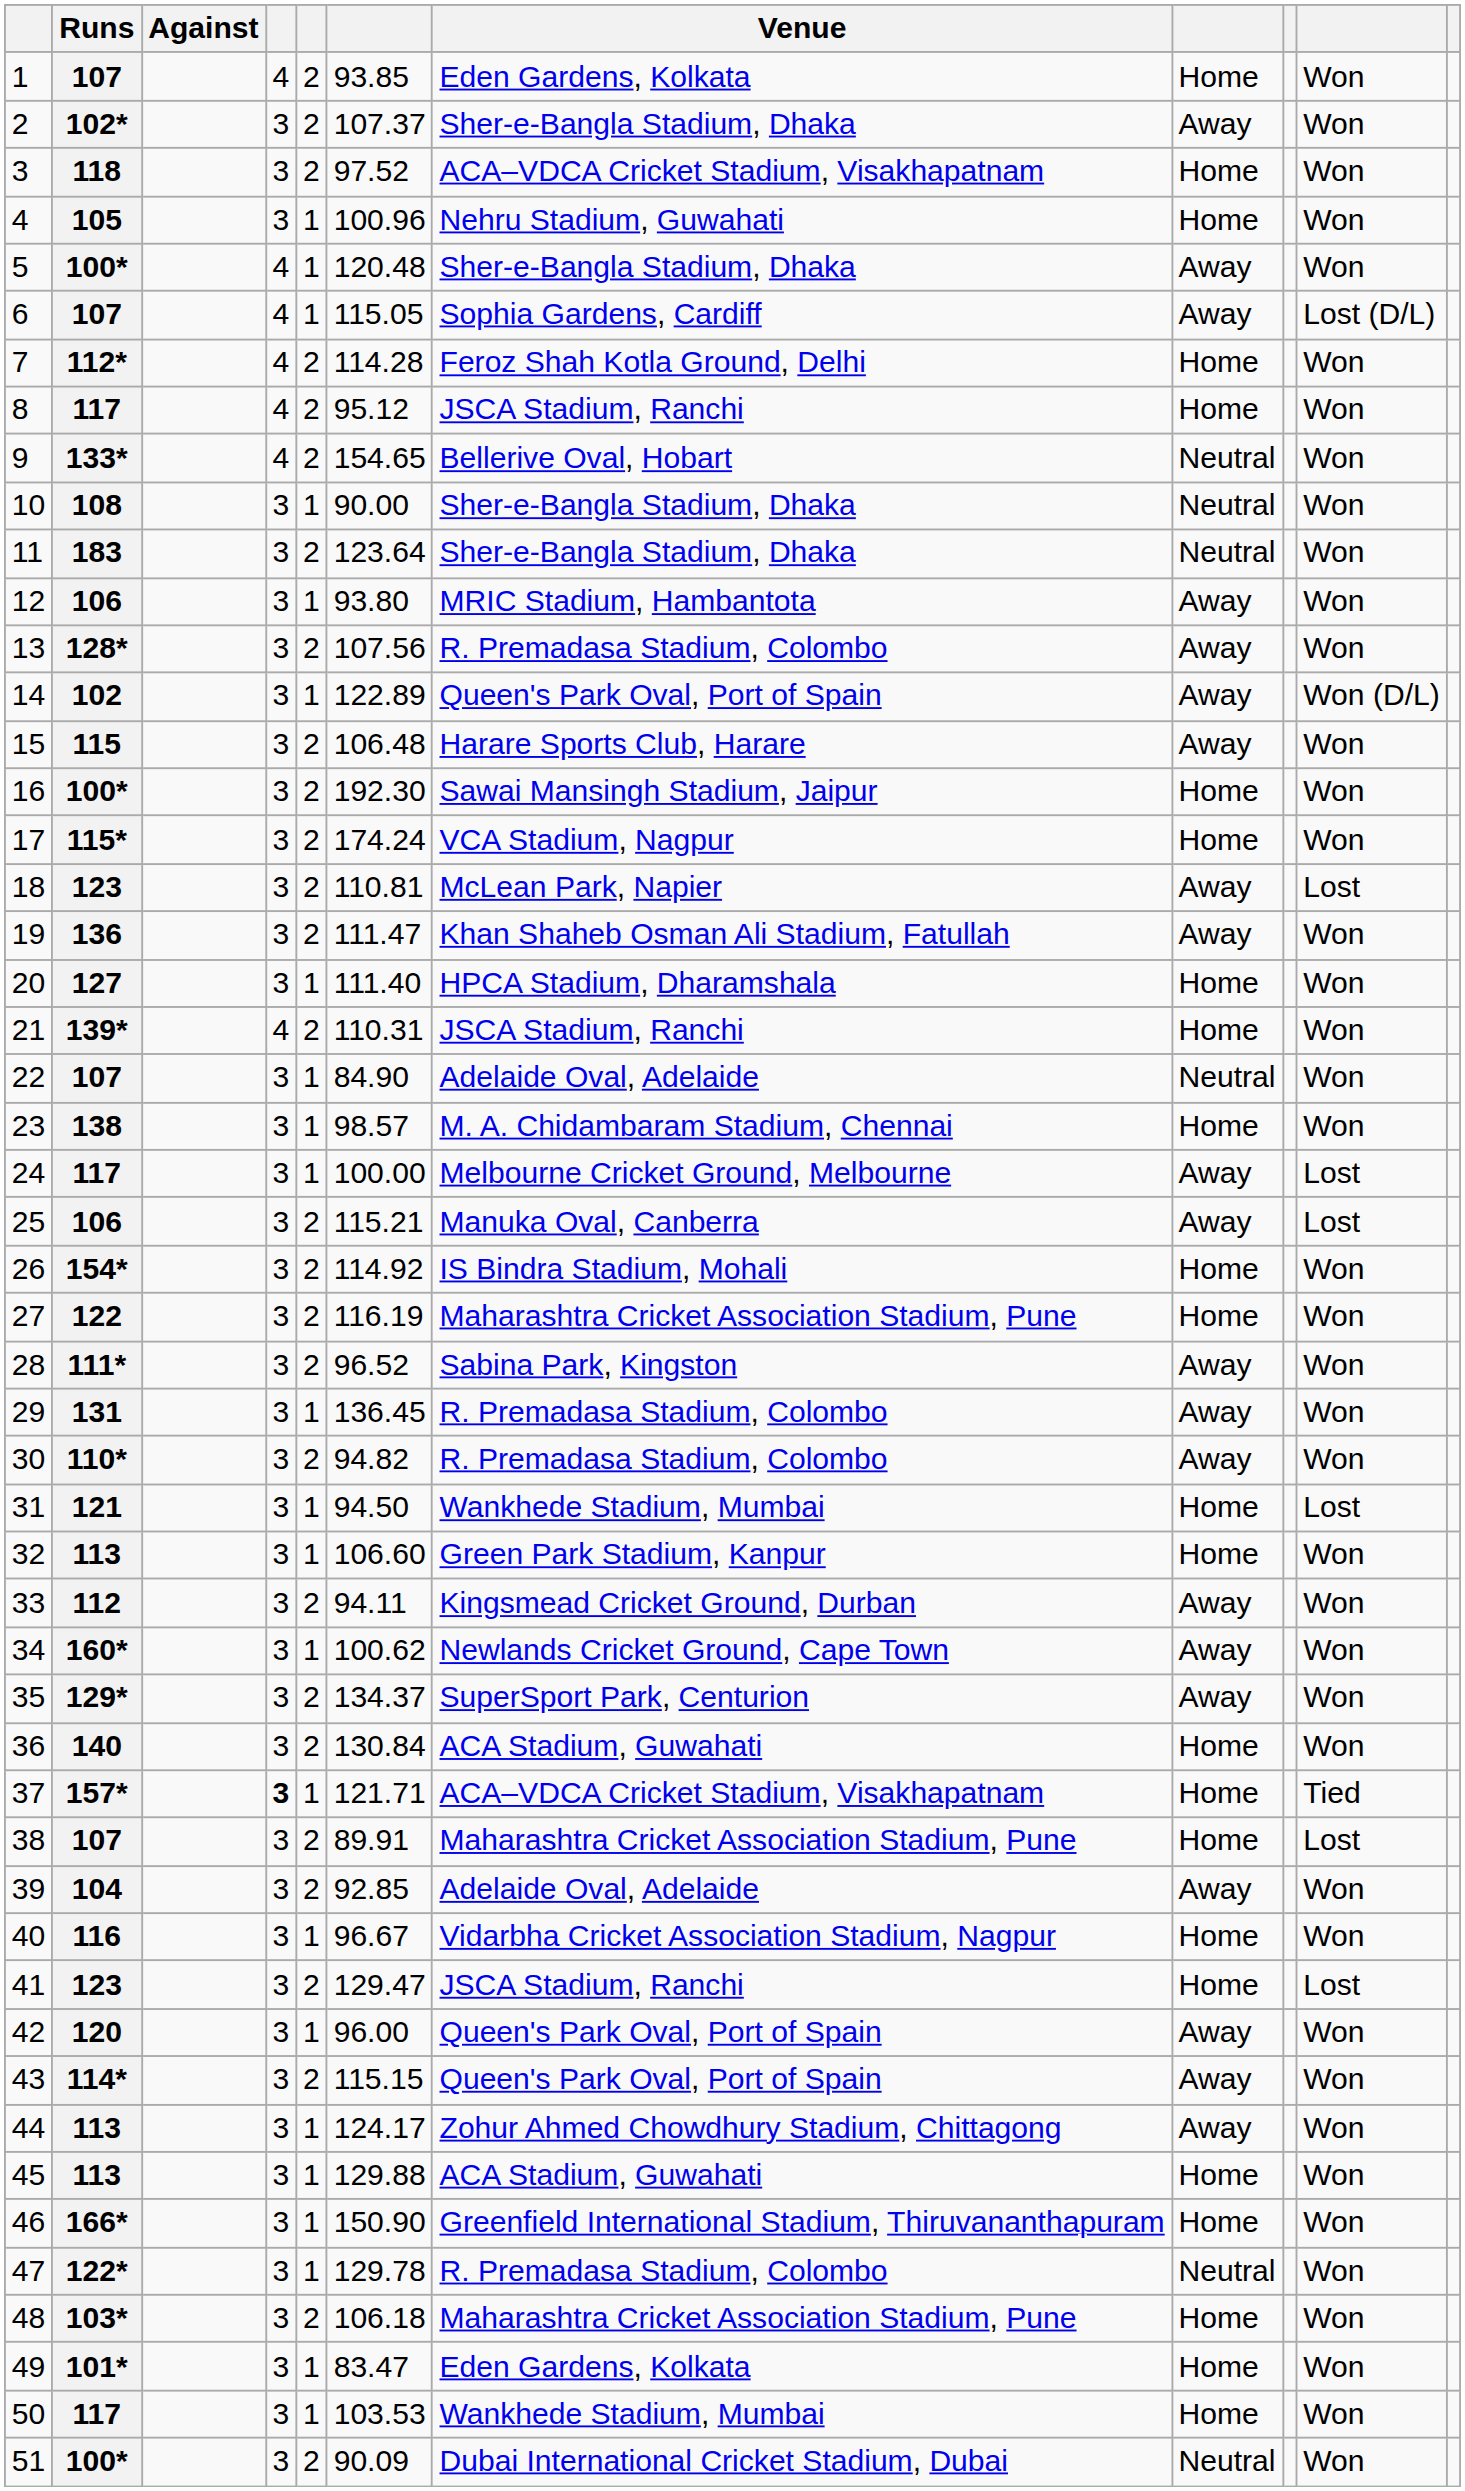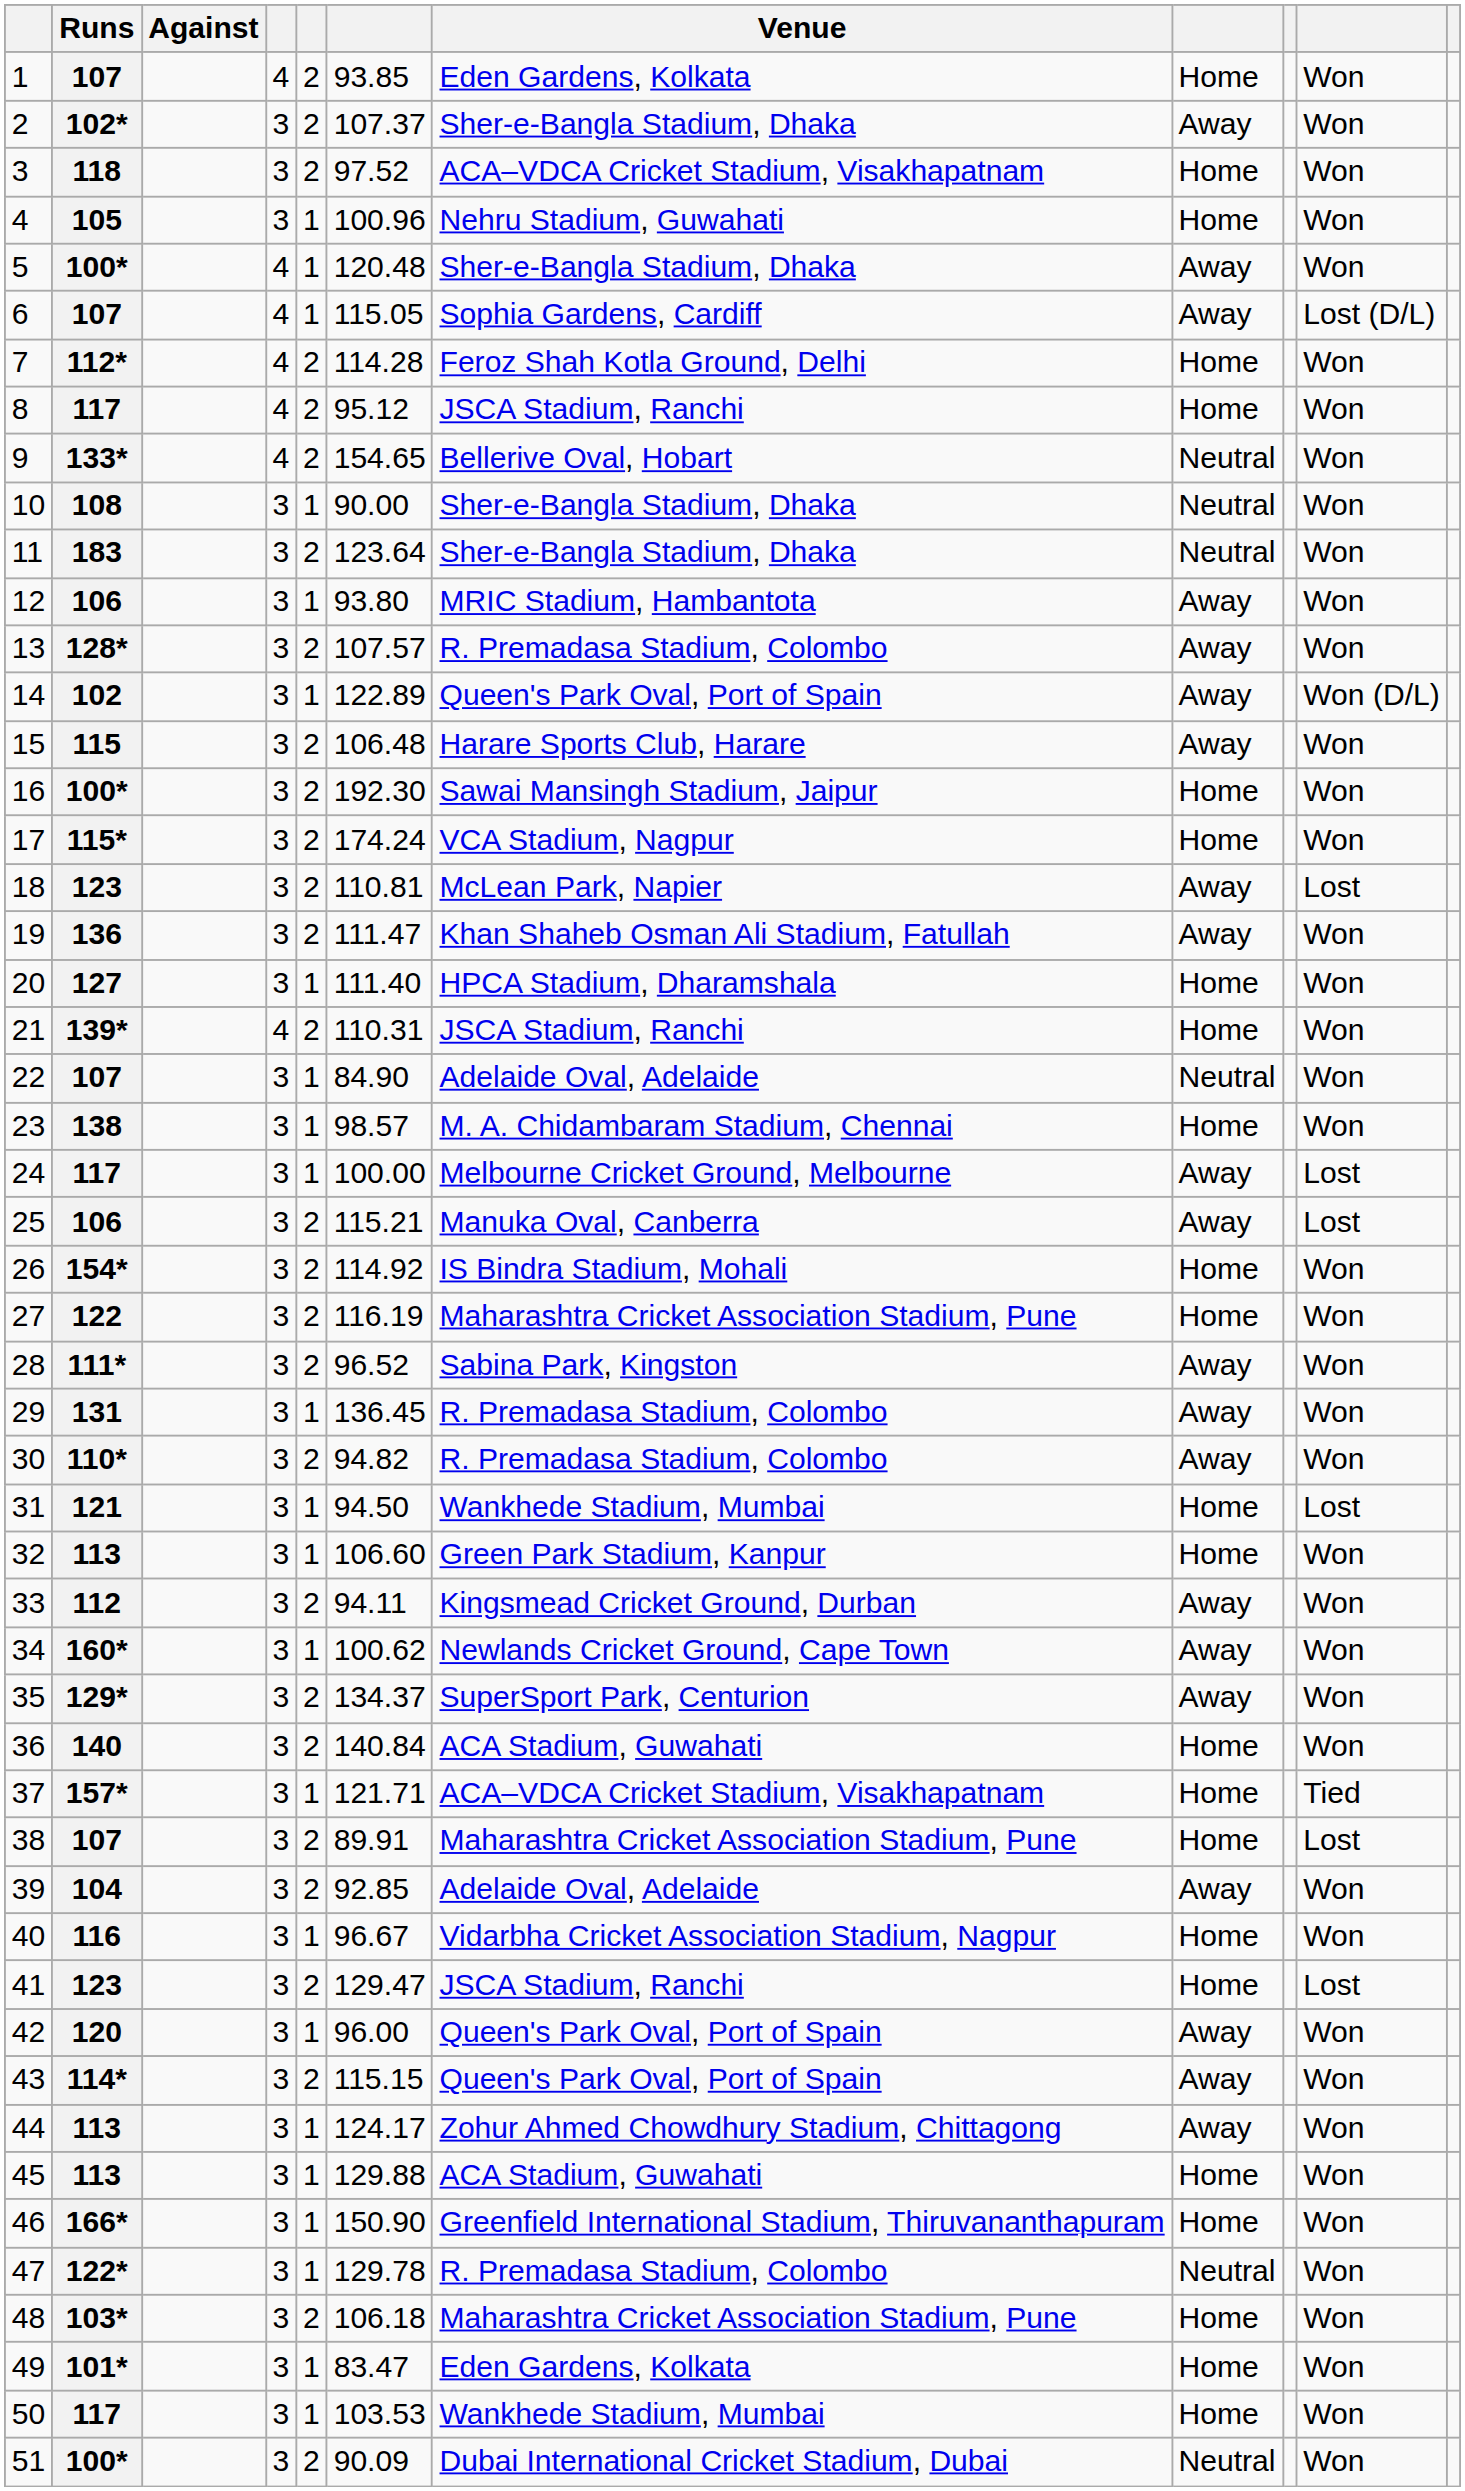13 | column 6: 107.56 -> 107.57
36 | column 6: 130.84 -> 140.84
37 | column 4: bold -> normal
